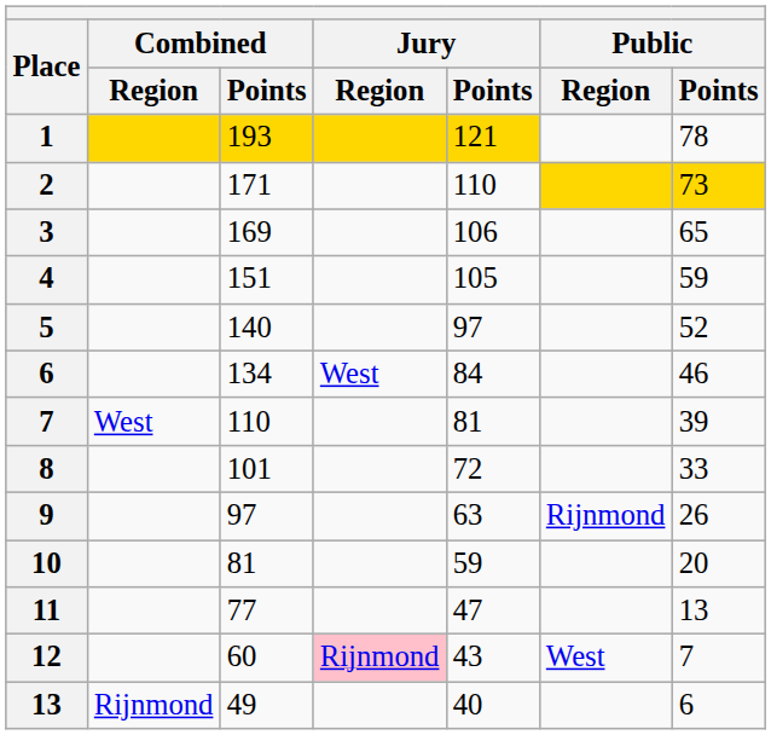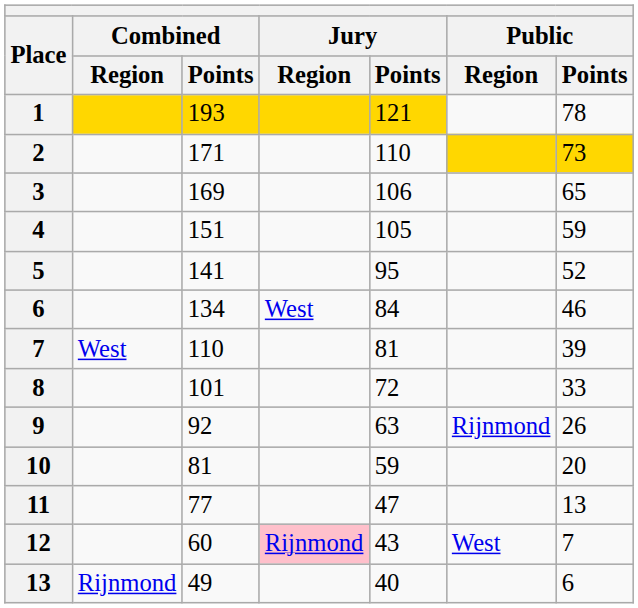5 | Combined / Points: 140 -> 141
5 | Jury / Points: 97 -> 95
9 | Combined / Points: 97 -> 92
